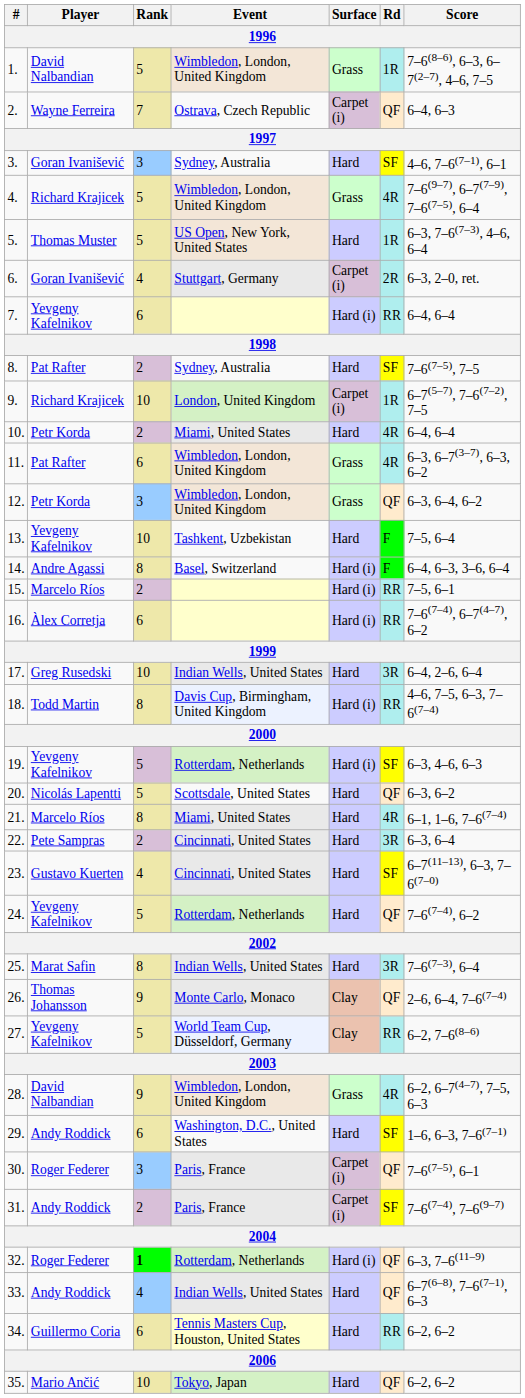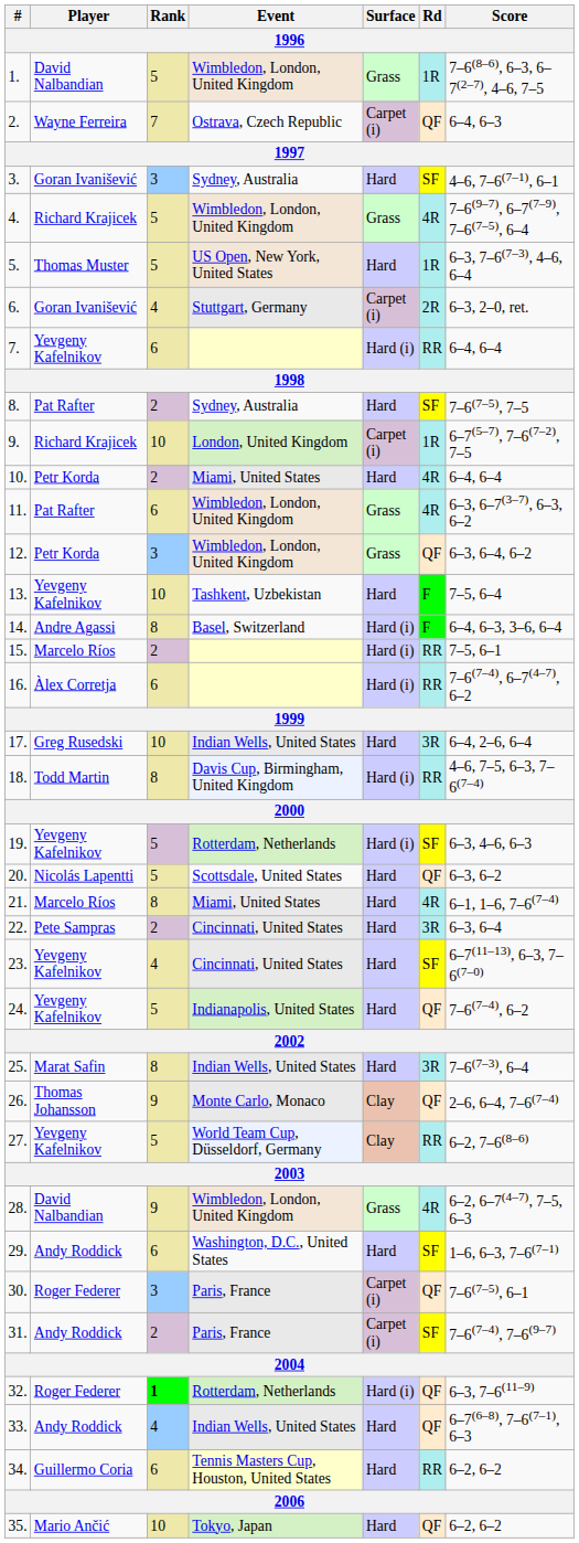23. | Player: Gustavo Kuerten -> Yevgeny Kafelnikov
24. | Event: Rotterdam, Netherlands -> Indianapolis, United States
